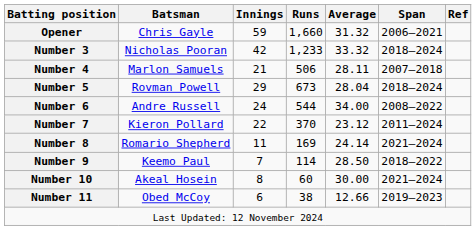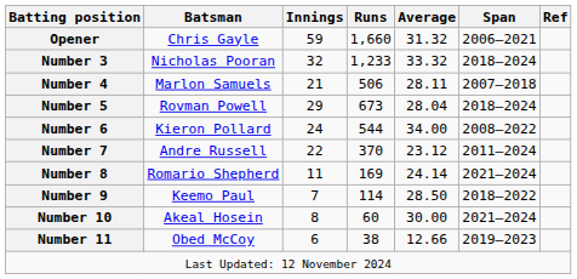Number 3 | Innings: 42 -> 32
Number 6 | Batsman: Andre Russell -> Kieron Pollard
Number 7 | Batsman: Kieron Pollard -> Andre Russell
